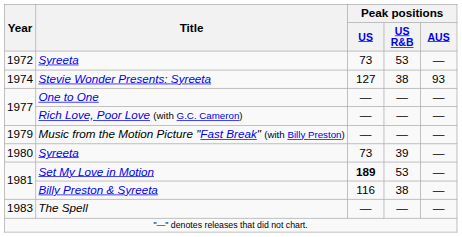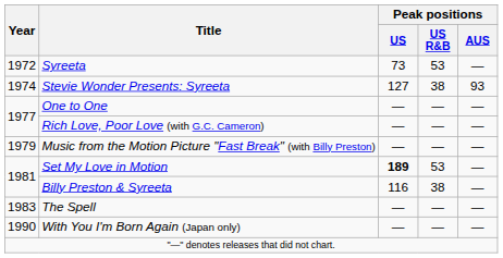- row: 1980 | Syreeta | 73 | 39 | —
+ row: 1990 | With You I'm Born Again (Japan only) | — | — | —
